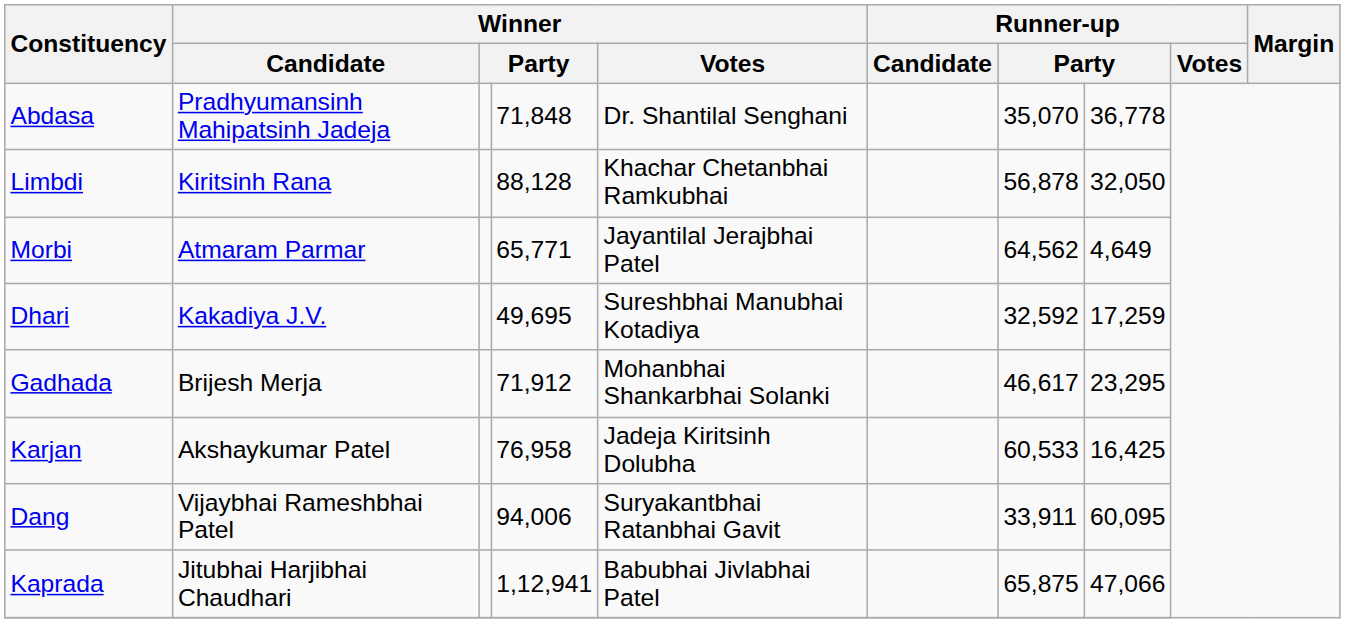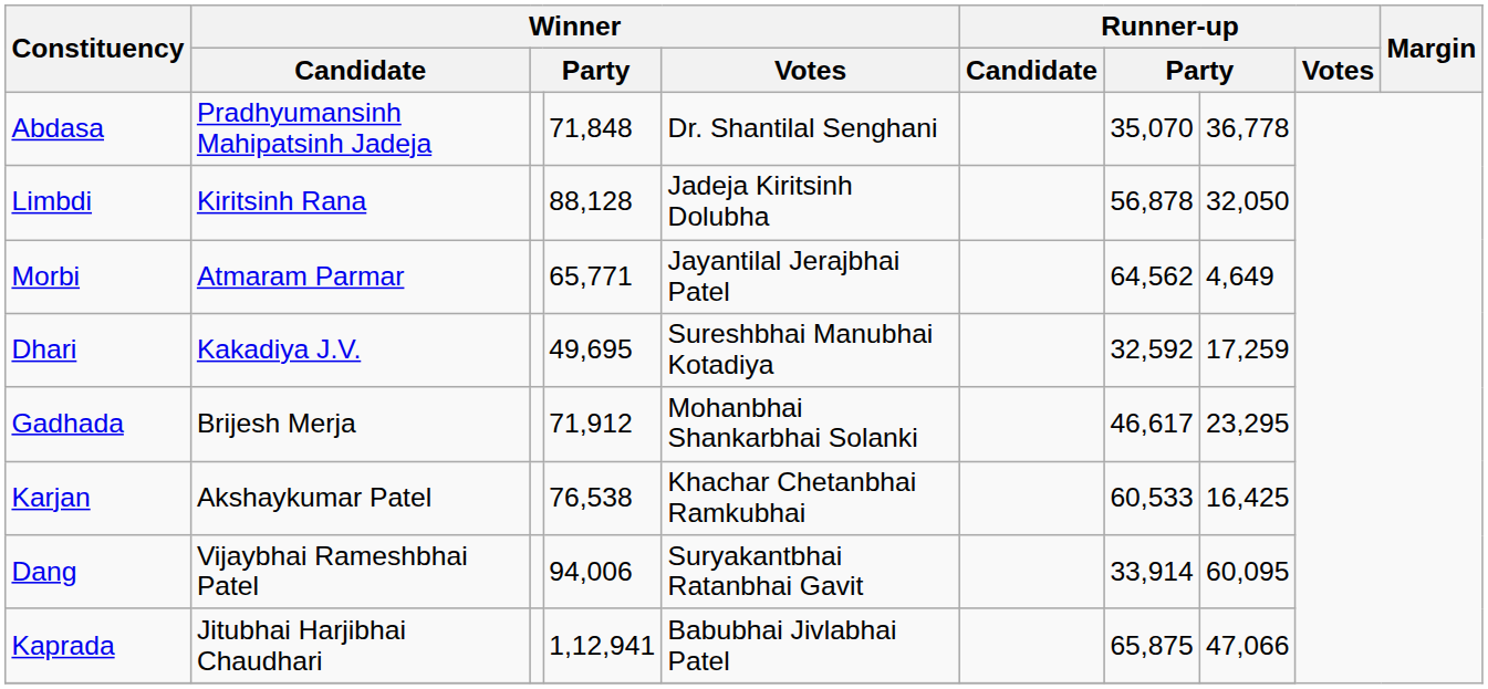Limbdi | Winner / Votes: Khachar Chetanbhai Ramkubhai -> Jadeja Kiritsinh Dolubha
Karjan | column 4: 76,958 -> 76,538
Karjan | Winner / Votes: Jadeja Kiritsinh Dolubha -> Khachar Chetanbhai Ramkubhai
Dang | column 7: 33,911 -> 33,914
